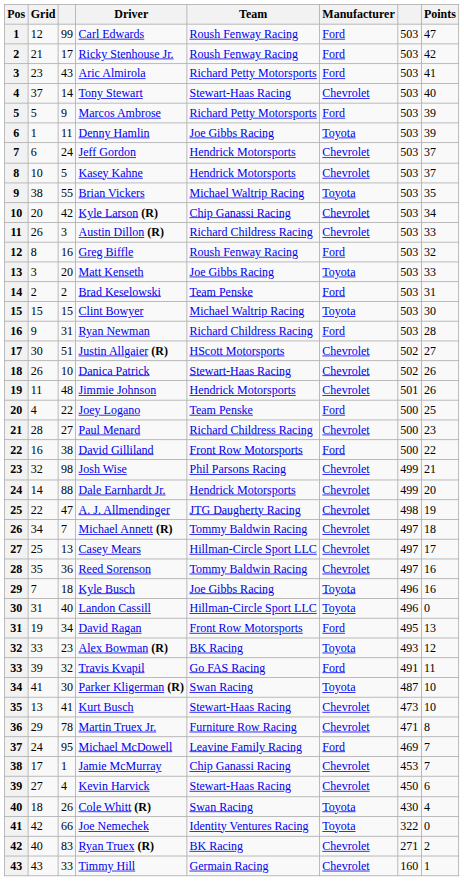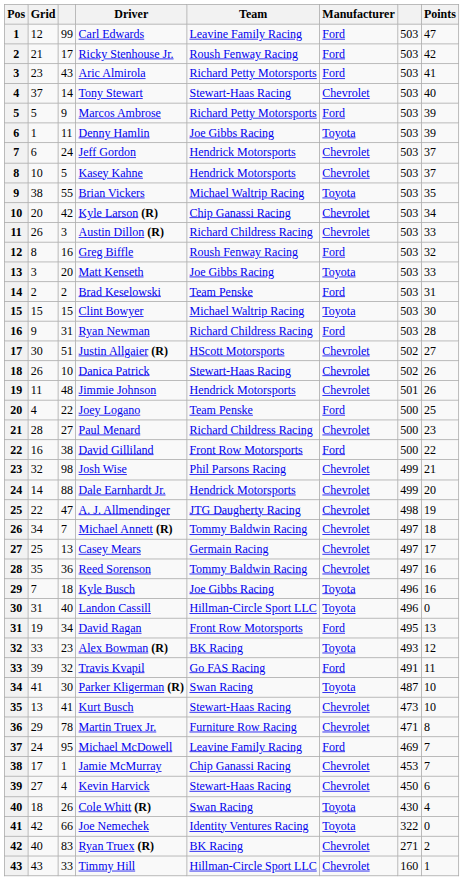Carl Edwards | Team: Roush Fenway Racing -> Leavine Family Racing
Casey Mears | Team: Hillman-Circle Sport LLC -> Germain Racing
Timmy Hill | Team: Germain Racing -> Hillman-Circle Sport LLC
